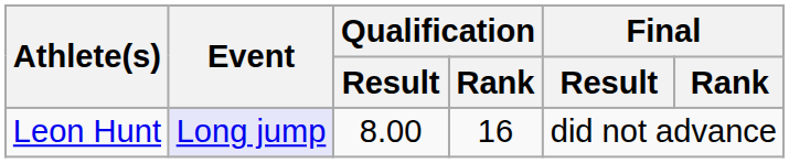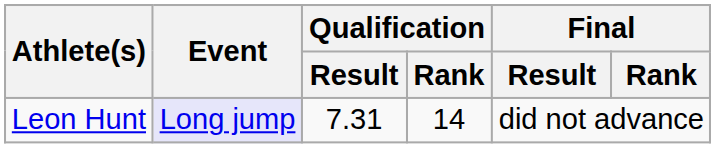Leon Hunt | Qualification / Result: 8.00 -> 7.31
Leon Hunt | Qualification / Rank: 16 -> 14
